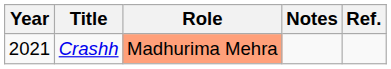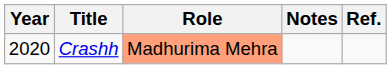Crashh | Year: 2021 -> 2020
